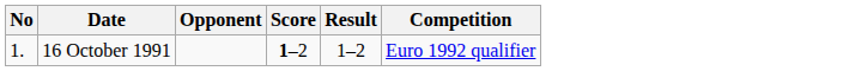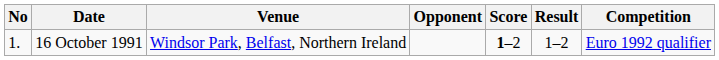+ column: Venue | Windsor Park, Belfast, Northern Ireland
